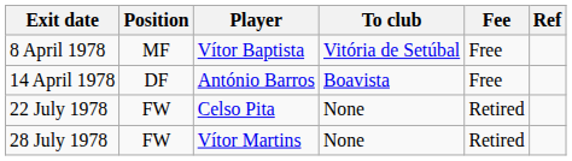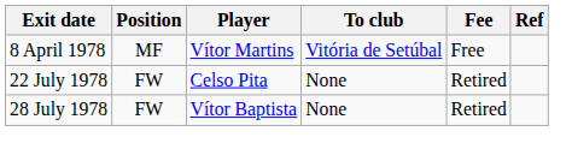8 April 1978 | Player: Vítor Baptista -> Vítor Martins
- row: 14 April 1978 | DF | António Barros | Boavista | Free
28 July 1978 | Player: Vítor Martins -> Vítor Baptista
